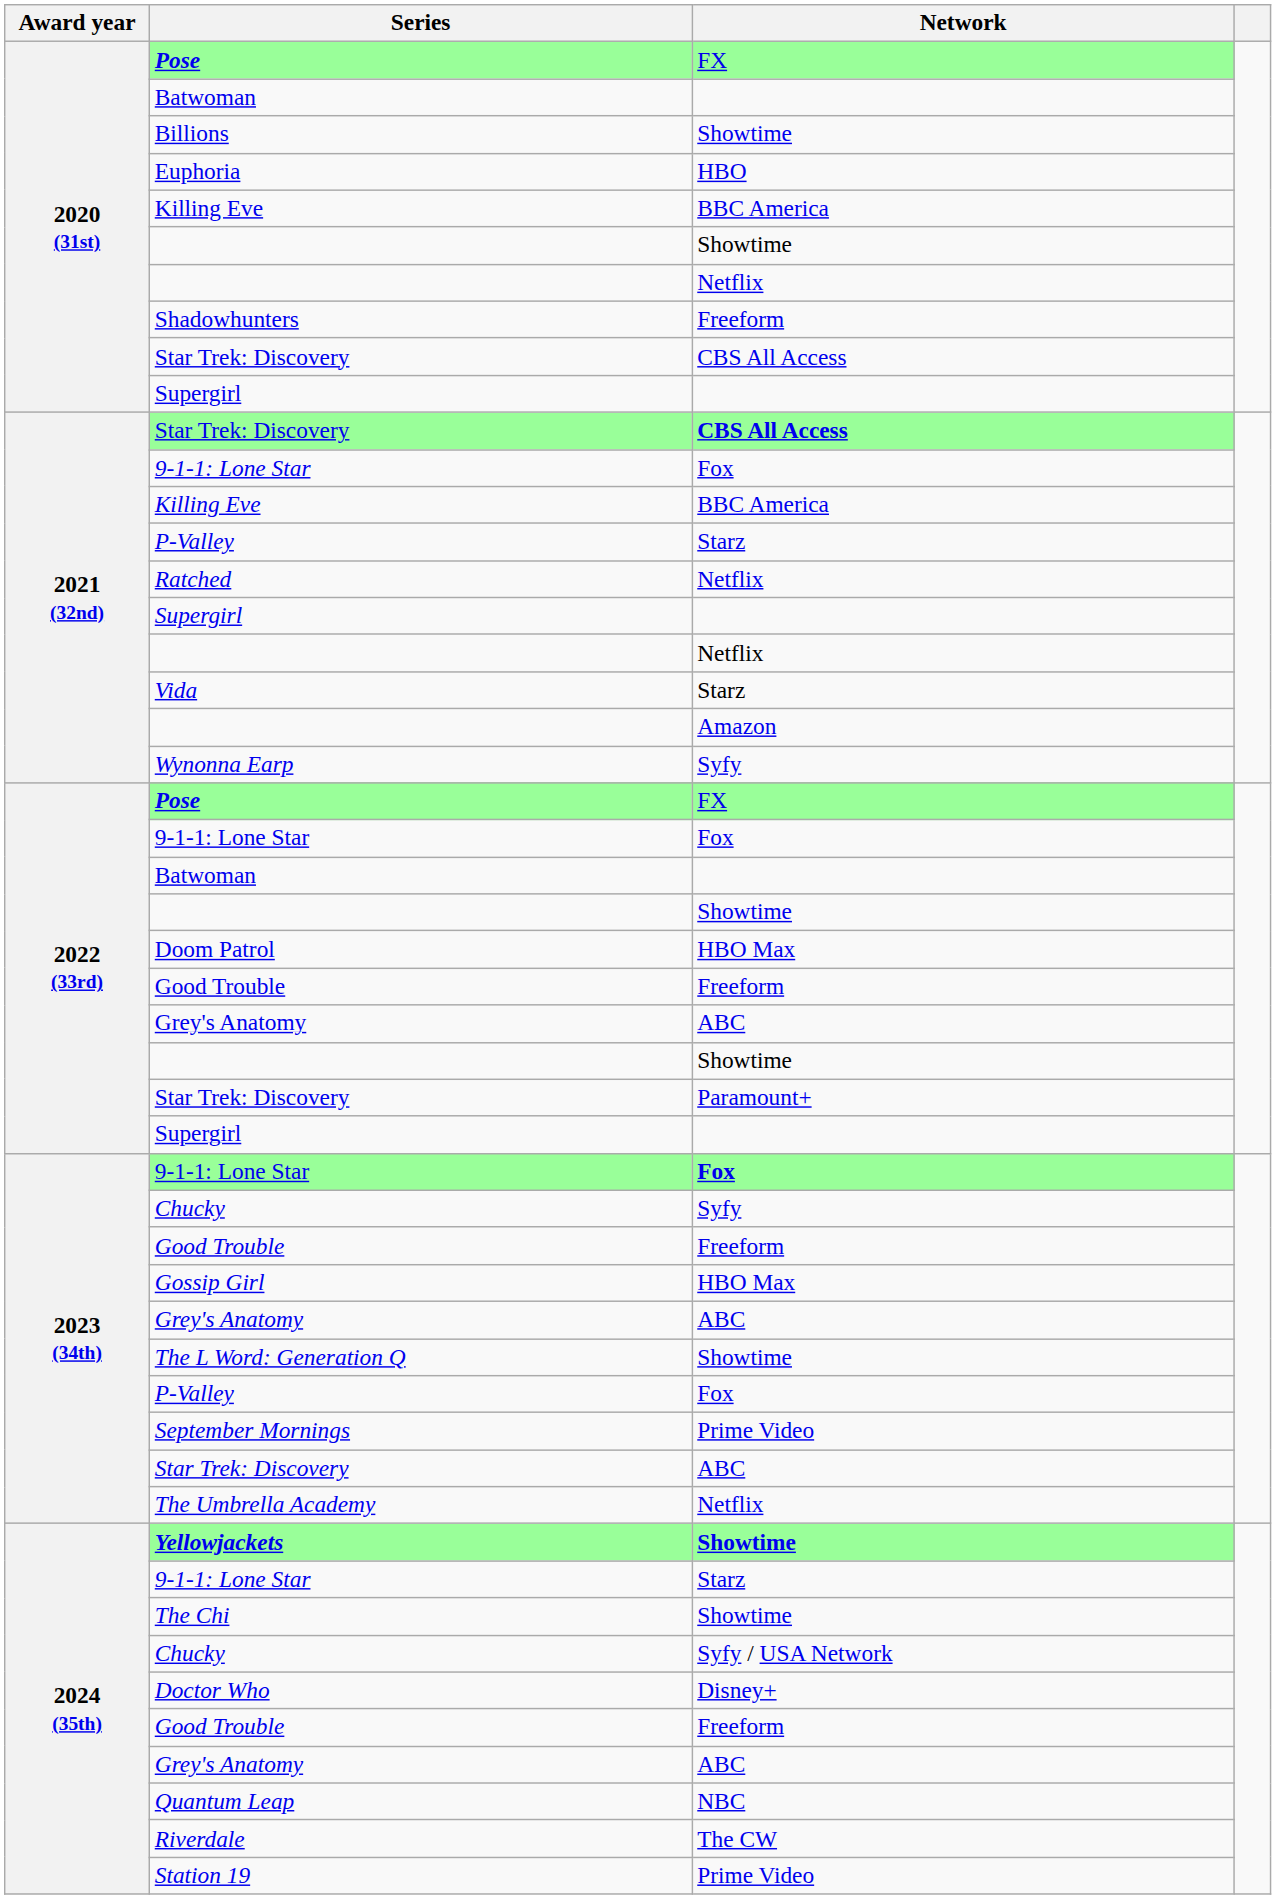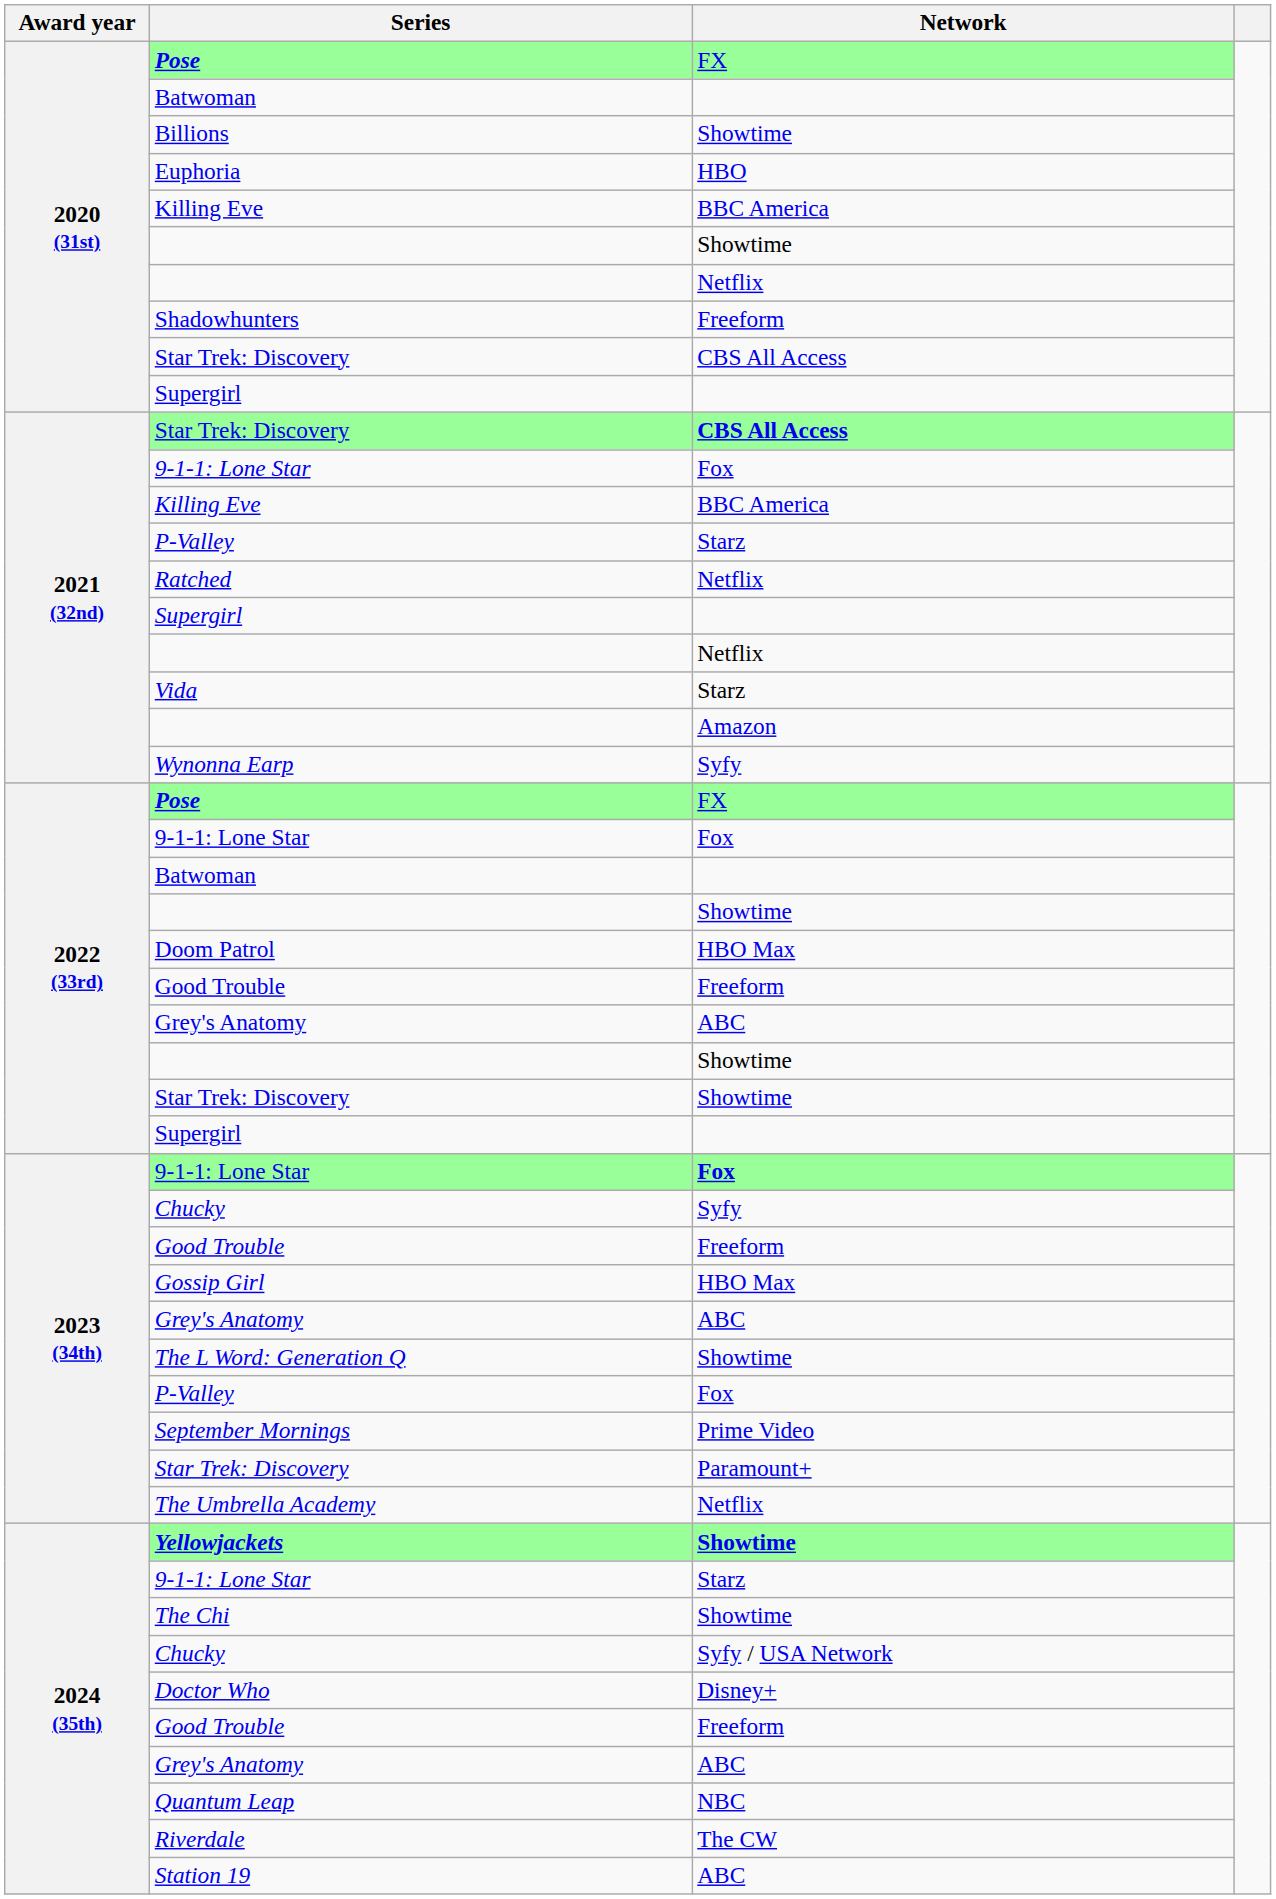2022 (33rd) / Star Trek: Discovery | Network: Paramount+ -> Showtime
2023 (34th) / Star Trek: Discovery | Network: ABC -> Paramount+
Station 19 | Network: Prime Video -> ABC
